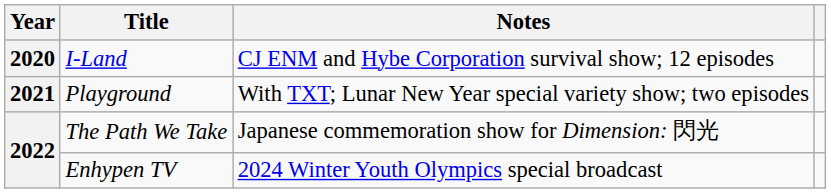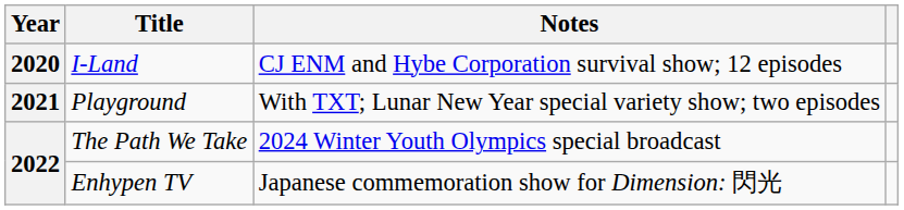The Path We Take | Notes: Japanese commemoration show for Dimension: 閃光 -> 2024 Winter Youth Olympics special broadcast
Enhypen TV | Notes: 2024 Winter Youth Olympics special broadcast -> Japanese commemoration show for Dimension: 閃光
